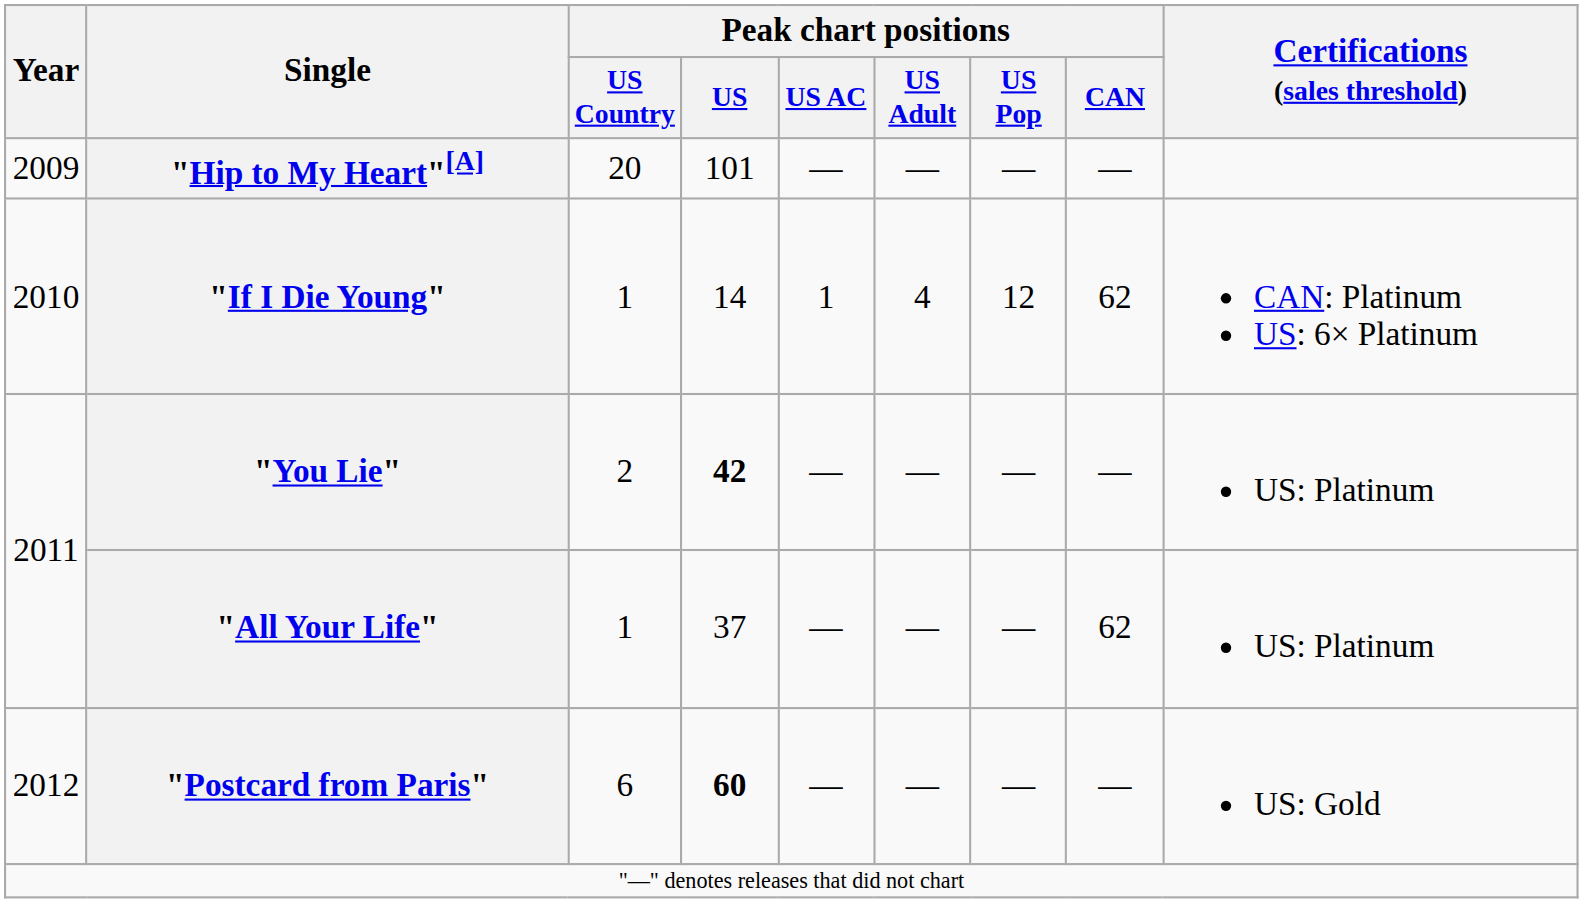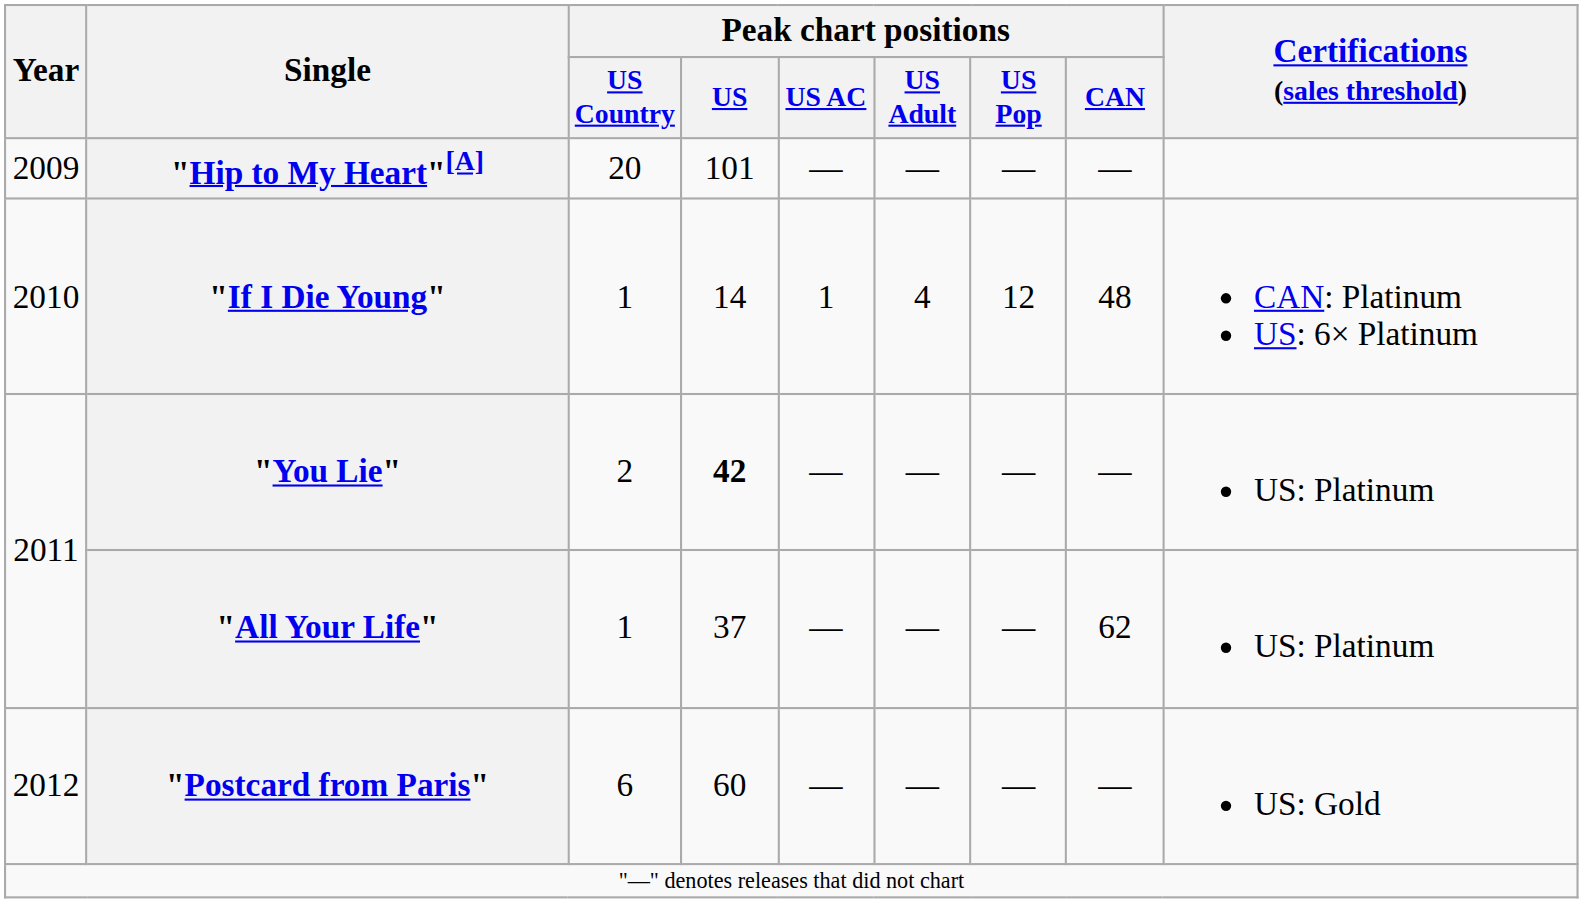"If I Die Young" | Peak chart positions / CAN: 62 -> 48
"Postcard from Paris" | Peak chart positions / US: bold -> normal
